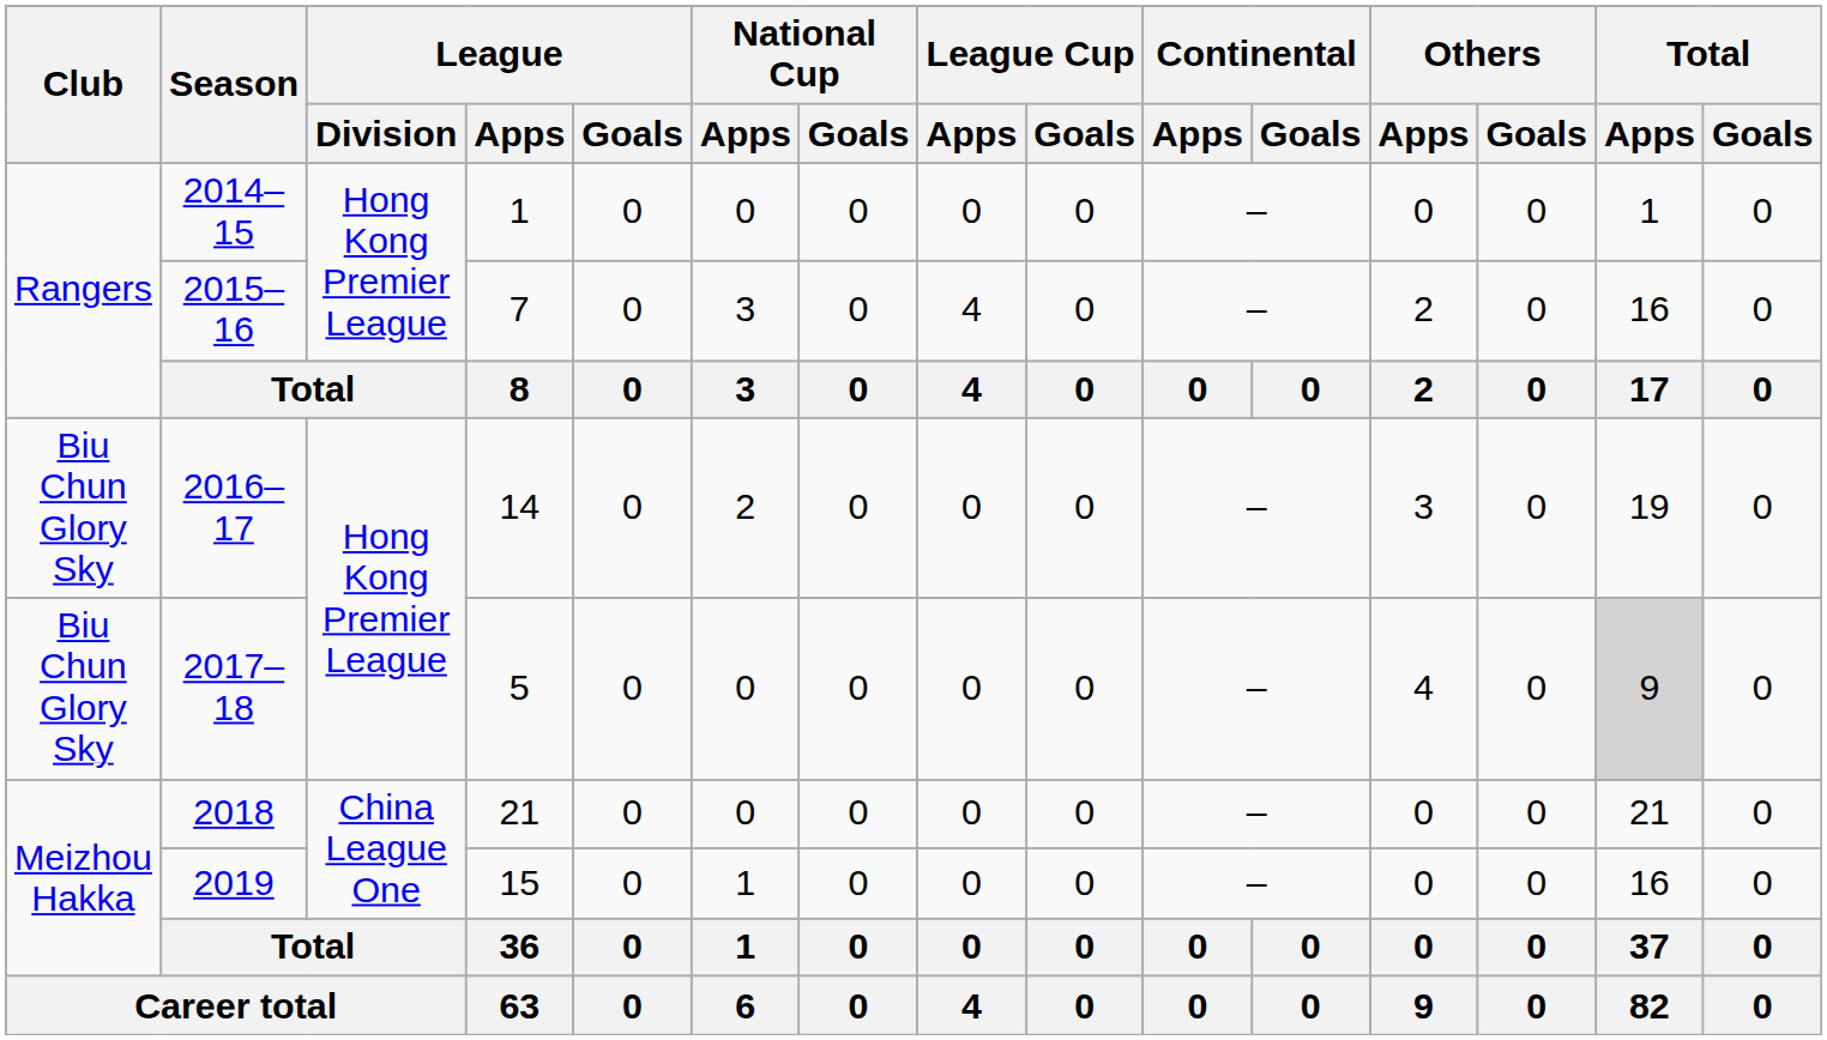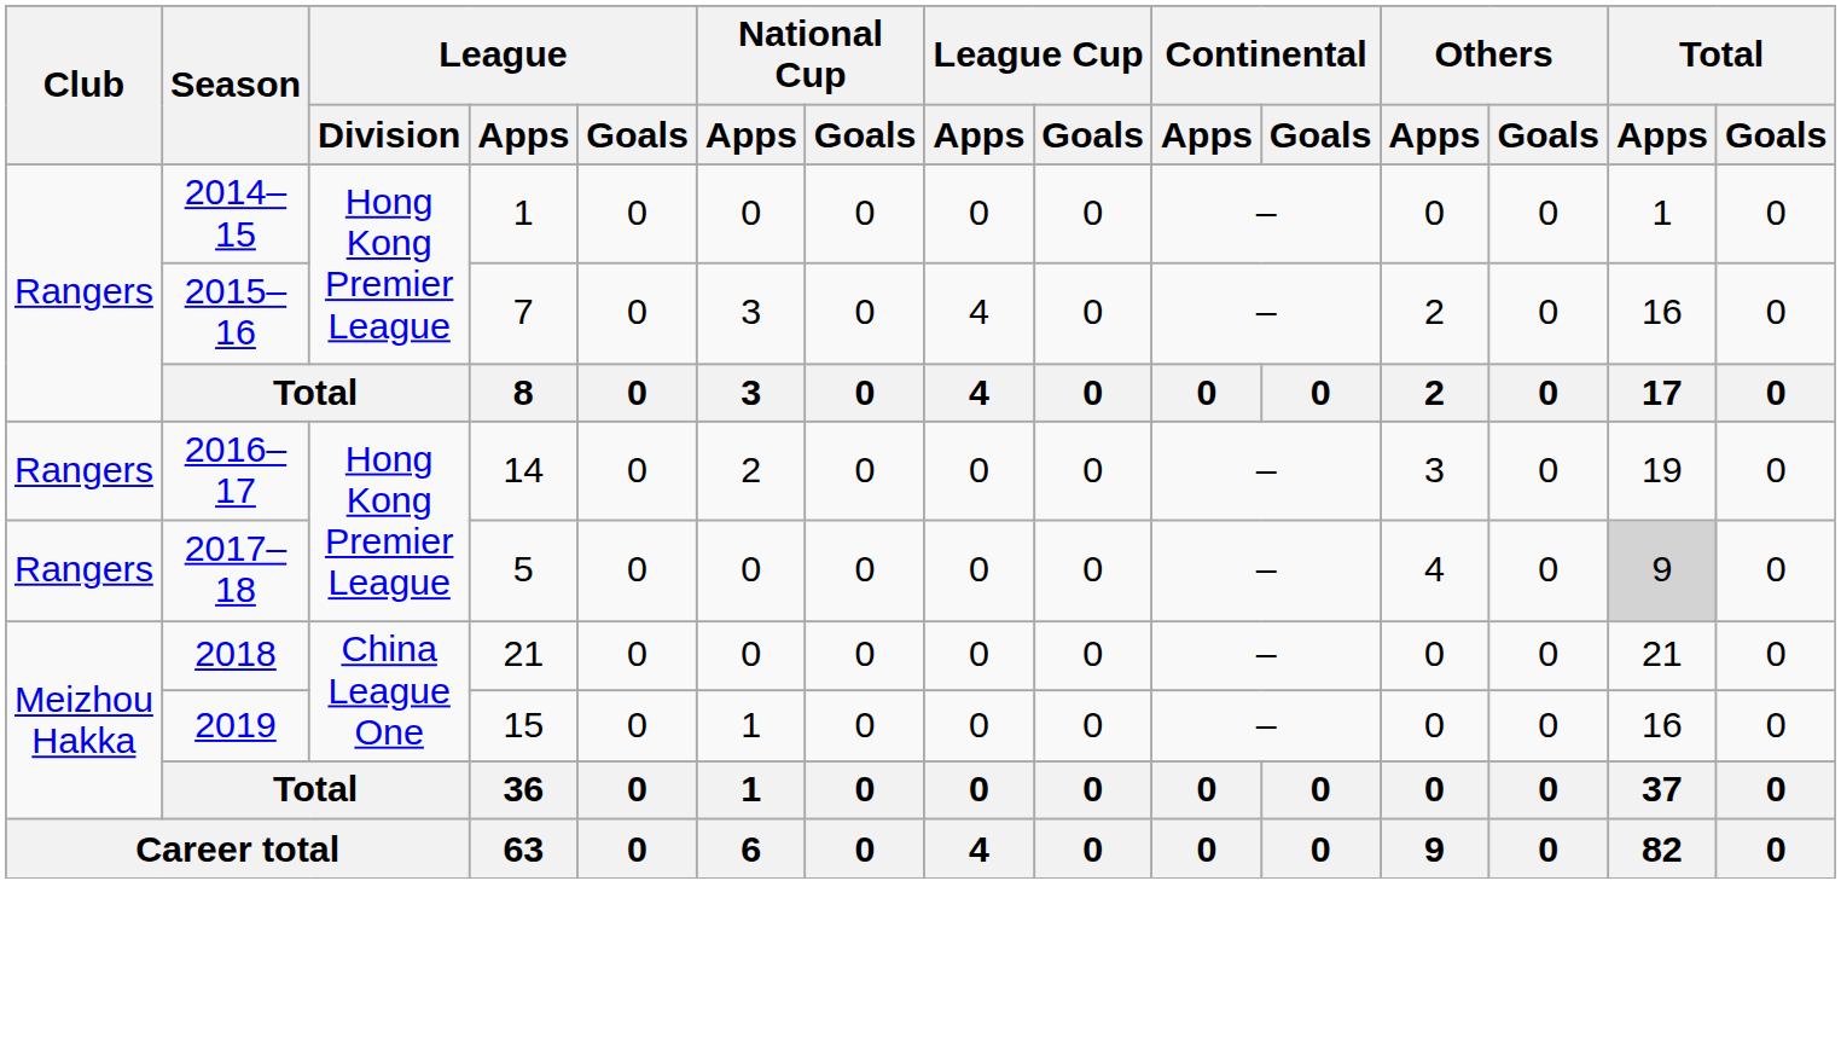2016–17 | Club: Biu Chun Glory Sky -> Rangers
2017–18 | Club: Biu Chun Glory Sky -> Rangers
